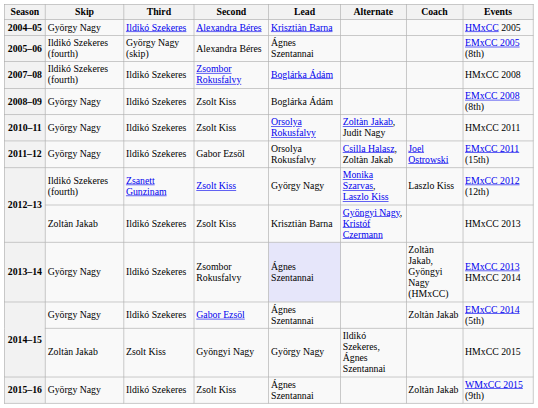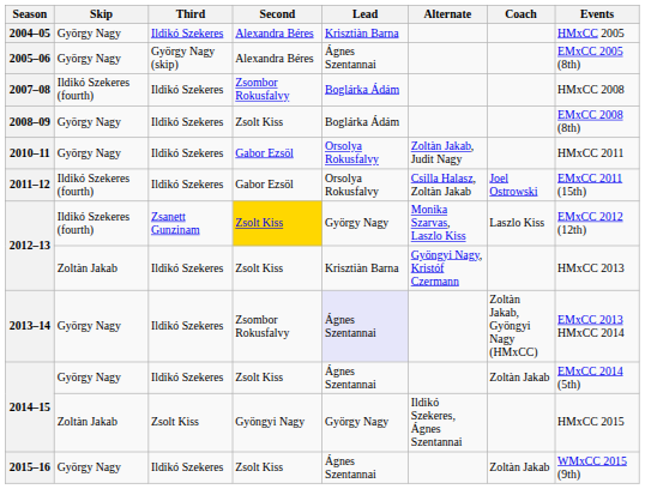2005–06 | Skip: Ildikó Szekeres (fourth) -> György Nagy
2010–11 | Second: Zsolt Kiss -> Gabor Ezsöl
2011–12 | Skip: György Nagy -> Ildikó Szekeres (fourth)
2012–13 / Zsanett Gunzinam | Second: no background -> gold background
2014–15 / Ildikó Szekeres | Second: Gabor Ezsöl -> Zsolt Kiss
